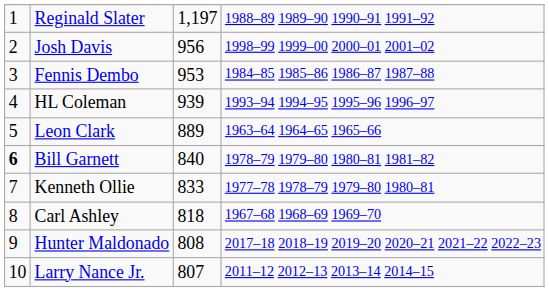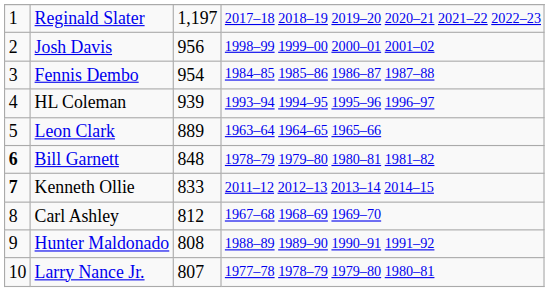Reginald Slater | column 4: 1988–89 1989–90 1990–91 1991–92 -> 2017–18 2018–19 2019–20 2020–21 2021–22 2022–23
Fennis Dembo | column 3: 953 -> 954
Bill Garnett | column 3: 840 -> 848
Kenneth Ollie | column 1: normal -> bold
Kenneth Ollie | column 4: 1977–78 1978–79 1979–80 1980–81 -> 2011–12 2012–13 2013–14 2014–15
Carl Ashley | column 3: 818 -> 812
Hunter Maldonado | column 4: 2017–18 2018–19 2019–20 2020–21 2021–22 2022–23 -> 1988–89 1989–90 1990–91 1991–92
Larry Nance Jr. | column 4: 2011–12 2012–13 2013–14 2014–15 -> 1977–78 1978–79 1979–80 1980–81
